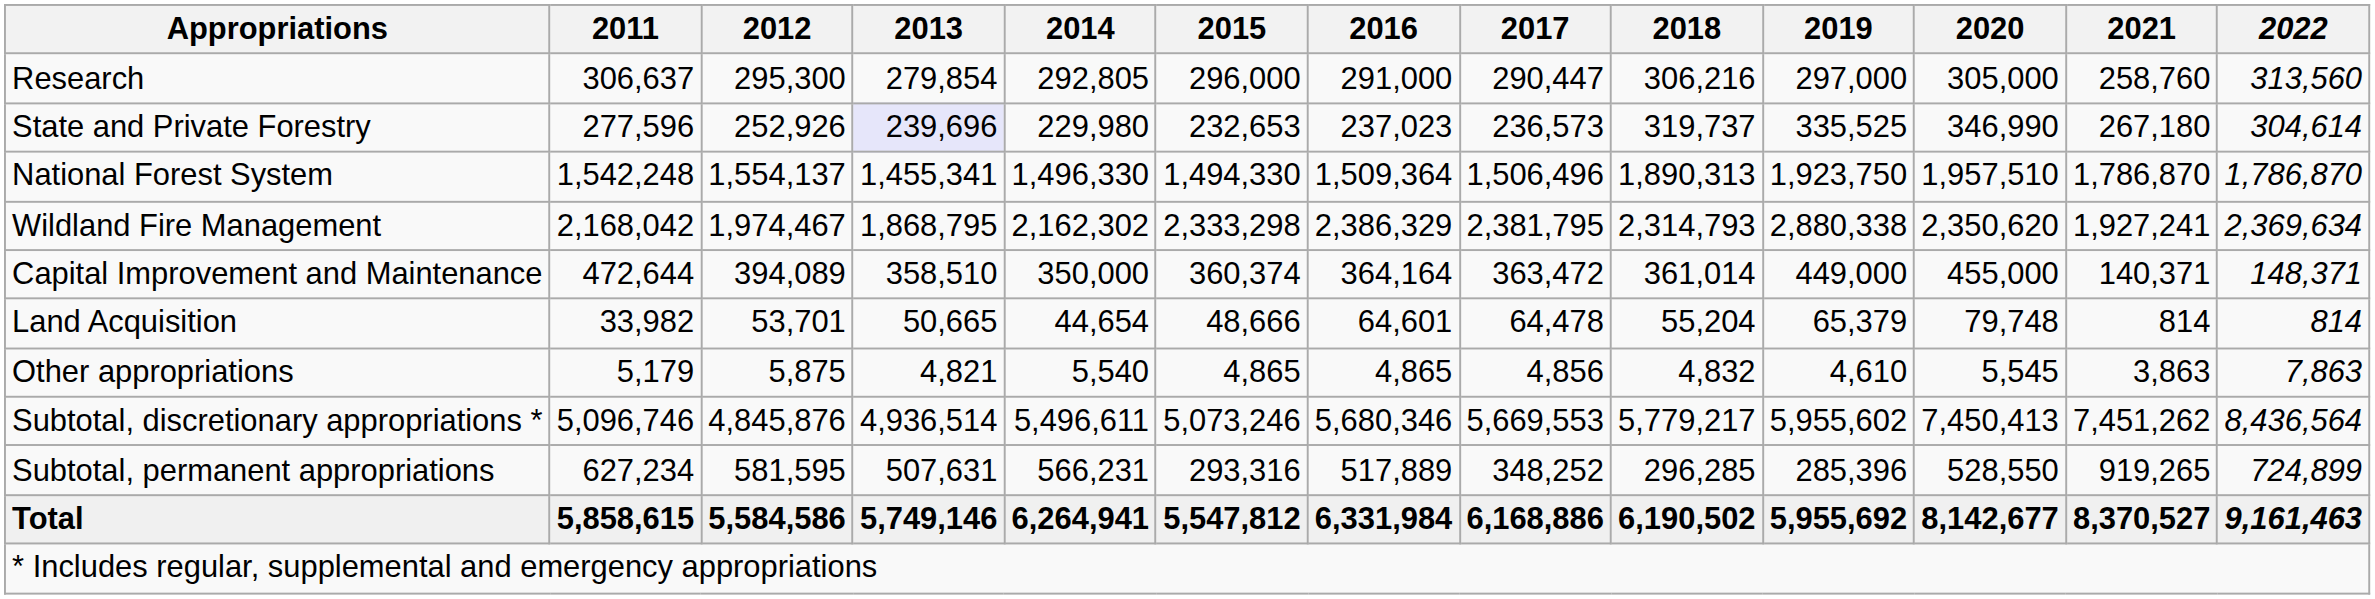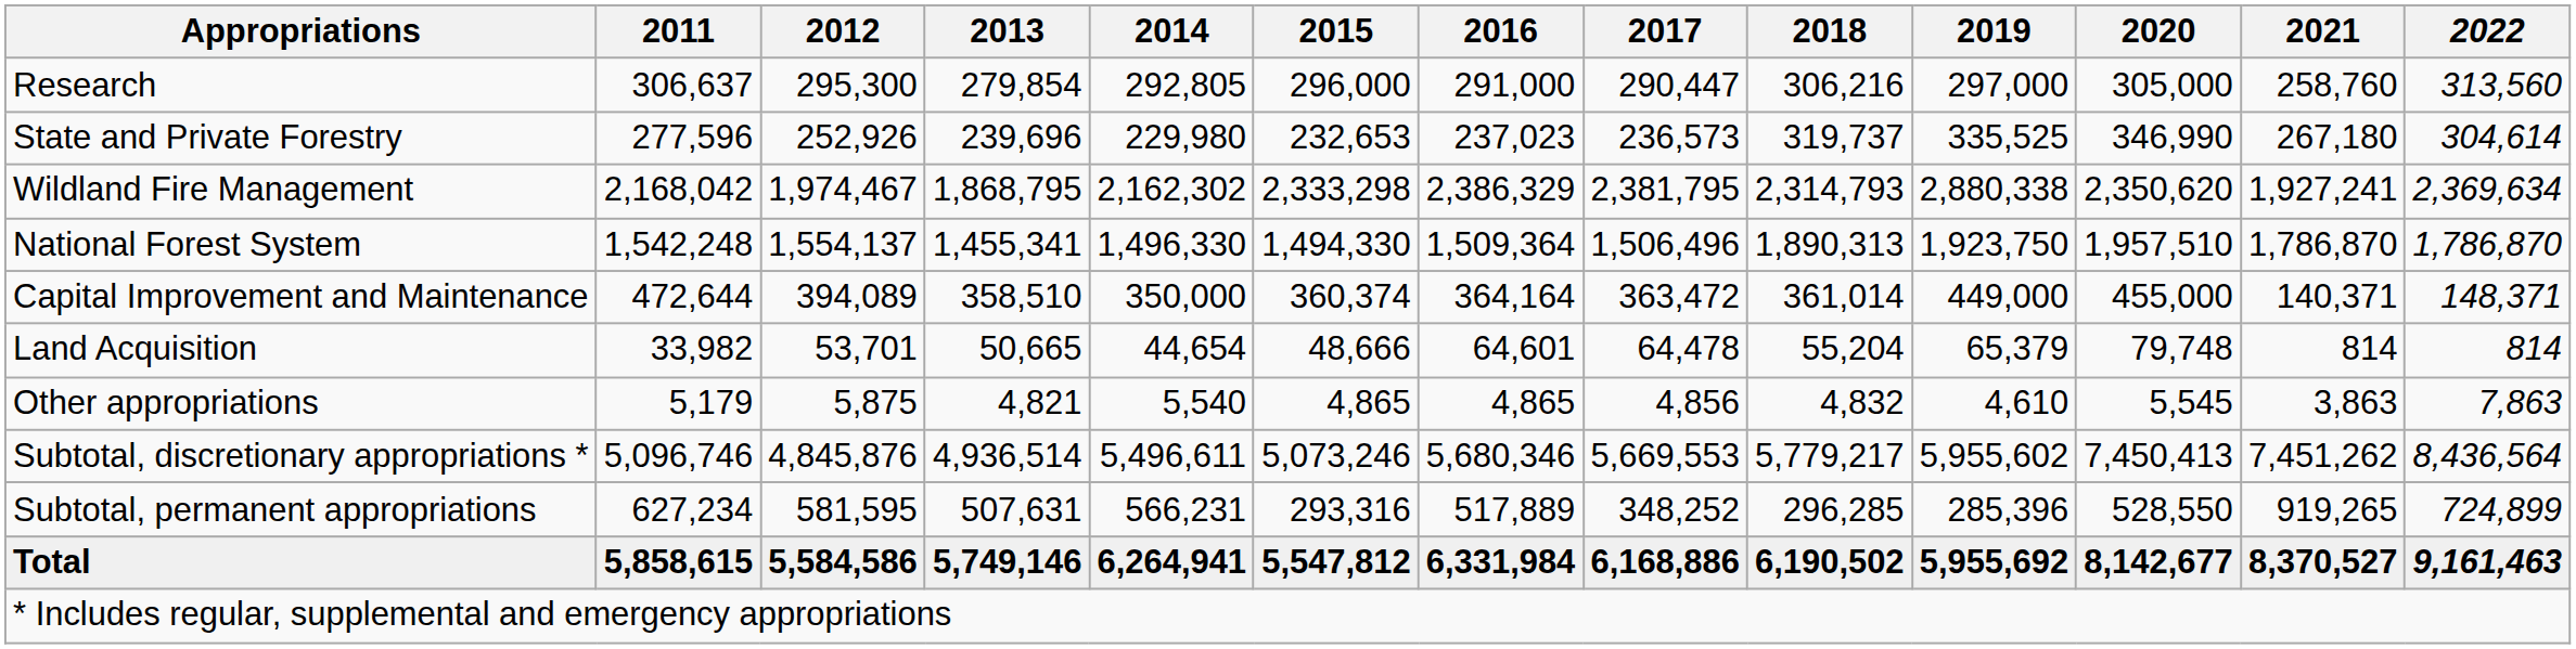State and Private Forestry | 2013: lavender background -> no background
rows swapped: National Forest System <-> Wildland Fire Management
